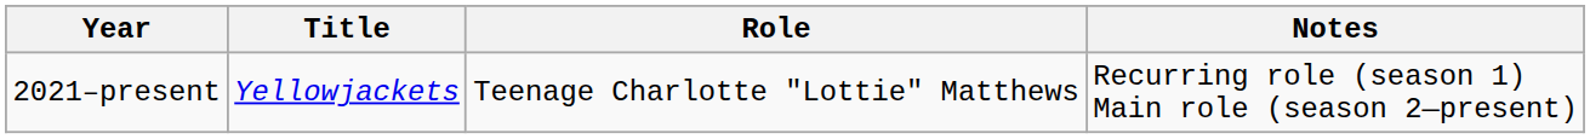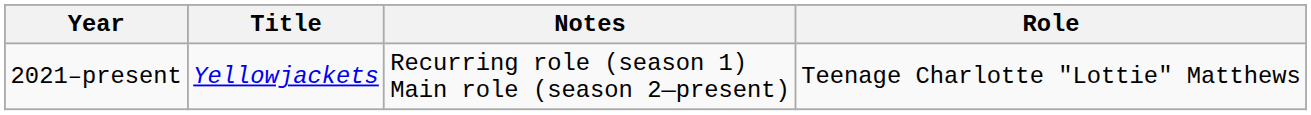columns swapped: Role <-> Notes
